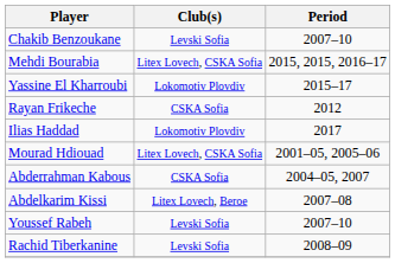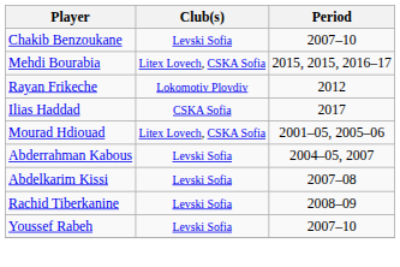- row: Yassine El Kharroubi | Lokomotiv Plovdiv | 2015–17
Rayan Frikeche | Club(s): CSKA Sofia -> Lokomotiv Plovdiv
Ilias Haddad | Club(s): Lokomotiv Plovdiv -> CSKA Sofia
Abderrahman Kabous | Club(s): CSKA Sofia -> Levski Sofia
Abdelkarim Kissi | Club(s): Litex Lovech, Beroe -> Levski Sofia
rows swapped: Youssef Rabeh <-> Rachid Tiberkanine
